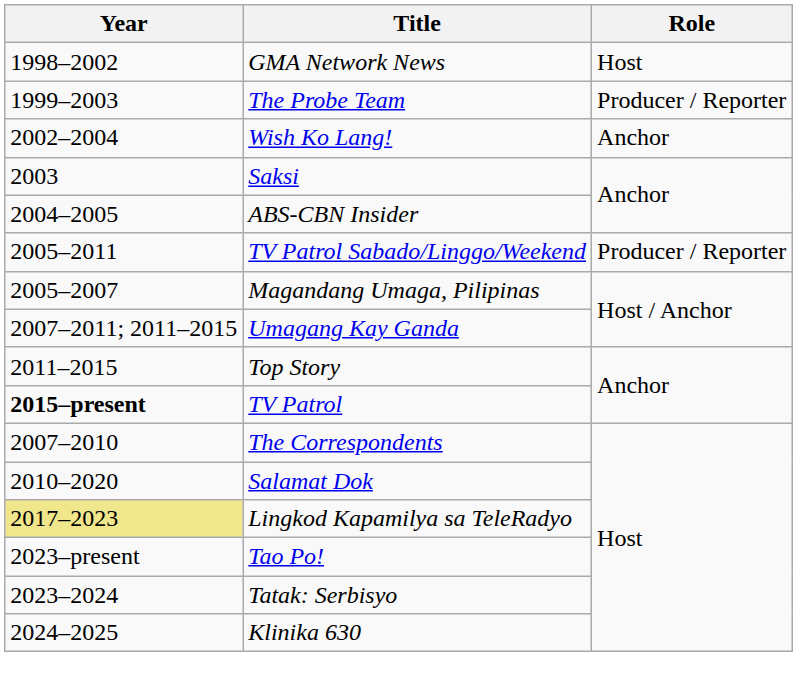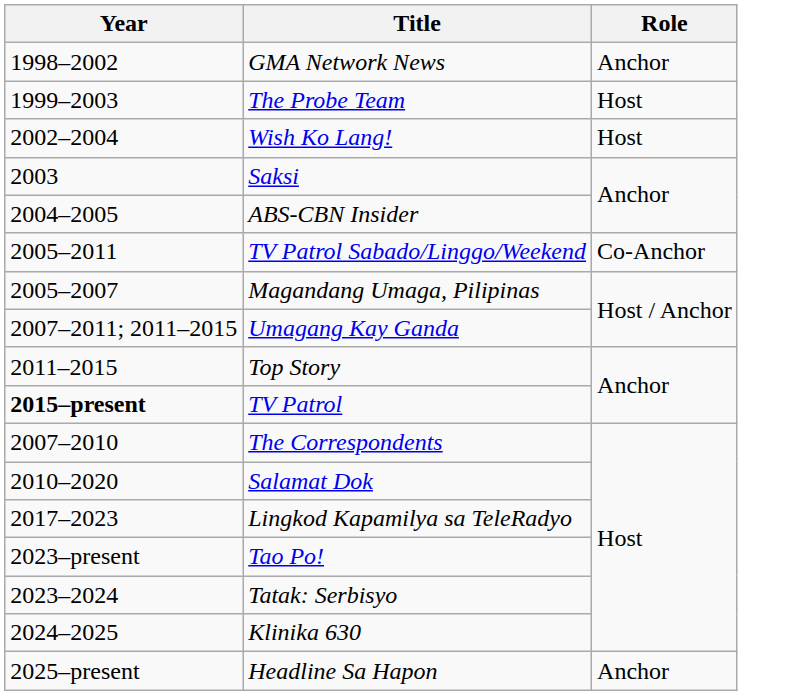GMA Network News | Role: Host -> Anchor
The Probe Team | Role: Producer / Reporter -> Host
Wish Ko Lang! | Role: Anchor -> Host
TV Patrol Sabado/Linggo/Weekend | Role: Producer / Reporter -> Co-Anchor
Lingkod Kapamilya sa TeleRadyo | Year: khaki background -> no background
+ row: 2025–present | Headline Sa Hapon | Anchor
